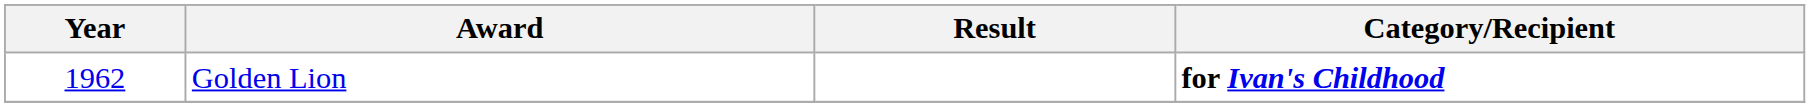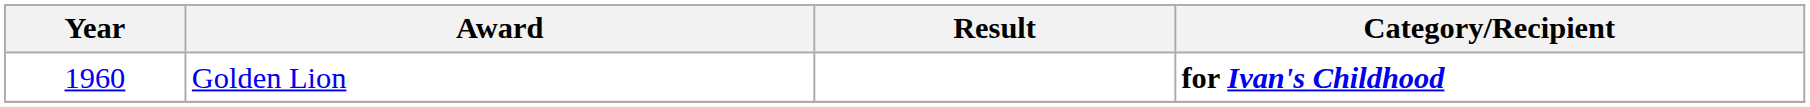Golden Lion | Year: 1962 -> 1960
